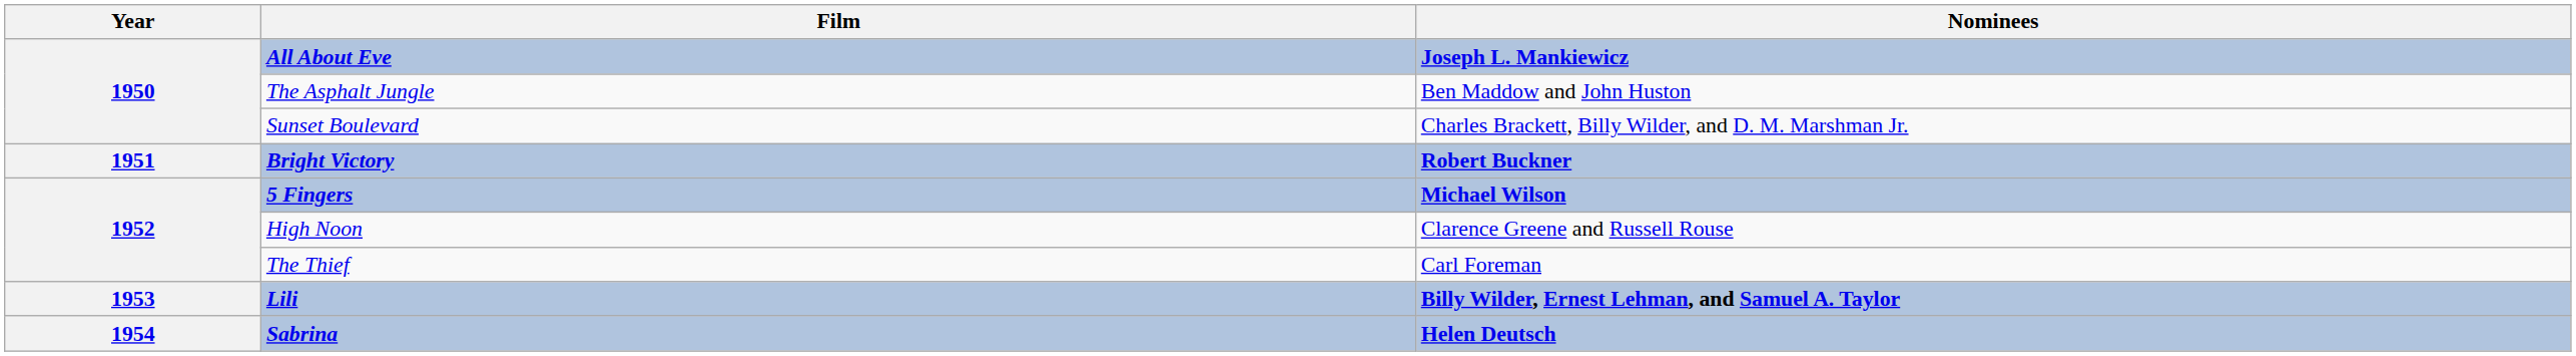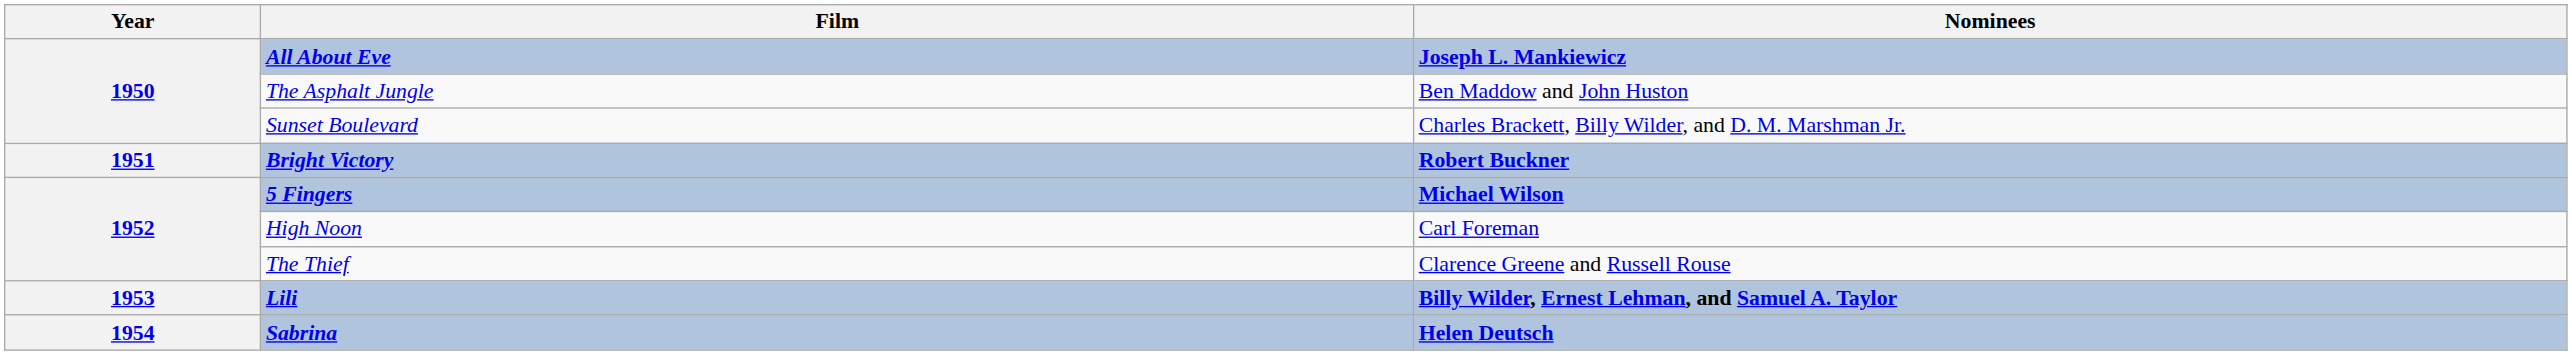High Noon | Nominees: Clarence Greene and Russell Rouse -> Carl Foreman
The Thief | Nominees: Carl Foreman -> Clarence Greene and Russell Rouse
